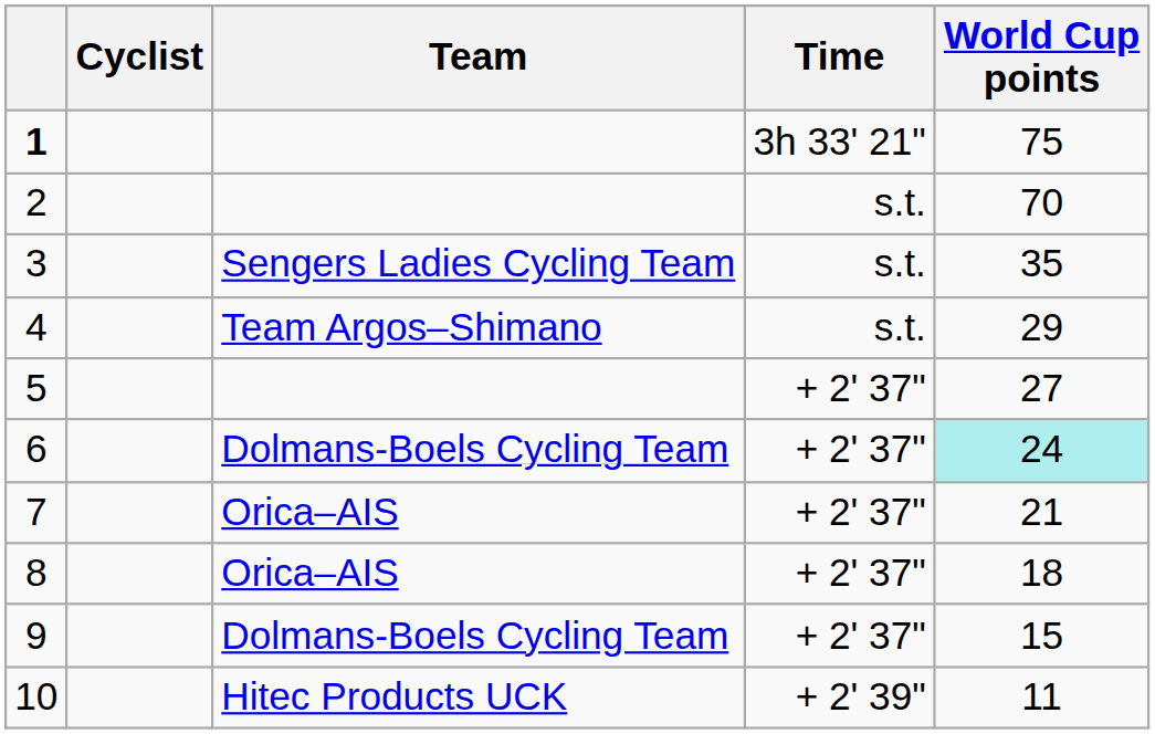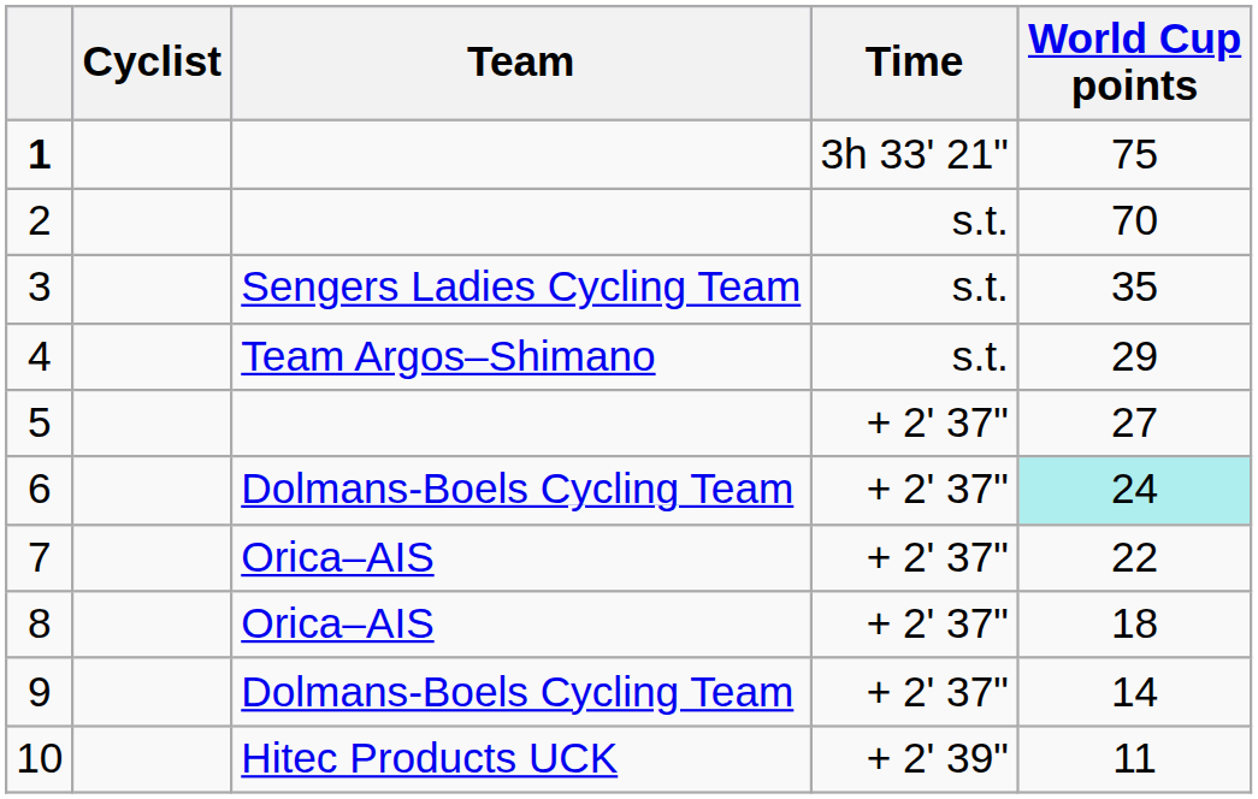7 | World Cup points: 21 -> 22
9 | World Cup points: 15 -> 14
